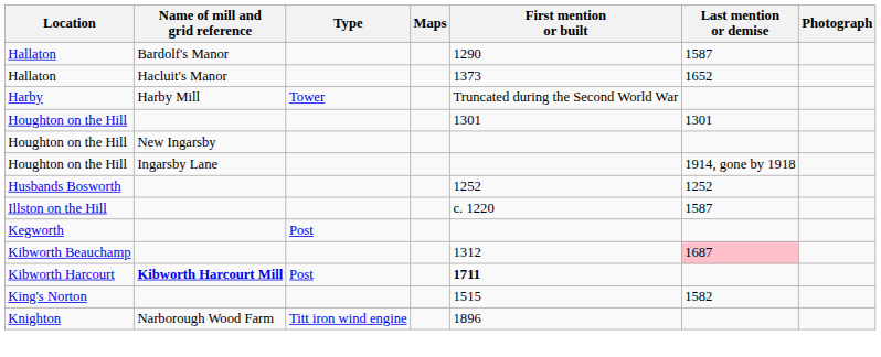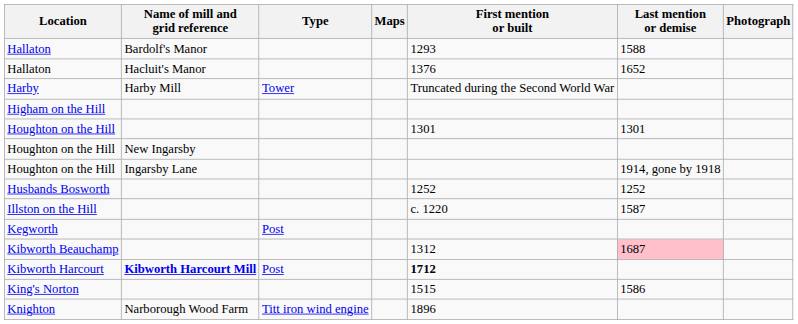Hallaton / Bardolf's Manor | First mention or built: 1290 -> 1293
Hallaton / Bardolf's Manor | Last mention or demise: 1587 -> 1588
Hallaton / Hacluit's Manor | First mention or built: 1373 -> 1376
+ row: Higham on the Hill
Kibworth Harcourt | First mention or built: 1711 -> 1712
King's Norton | Last mention or demise: 1582 -> 1586
